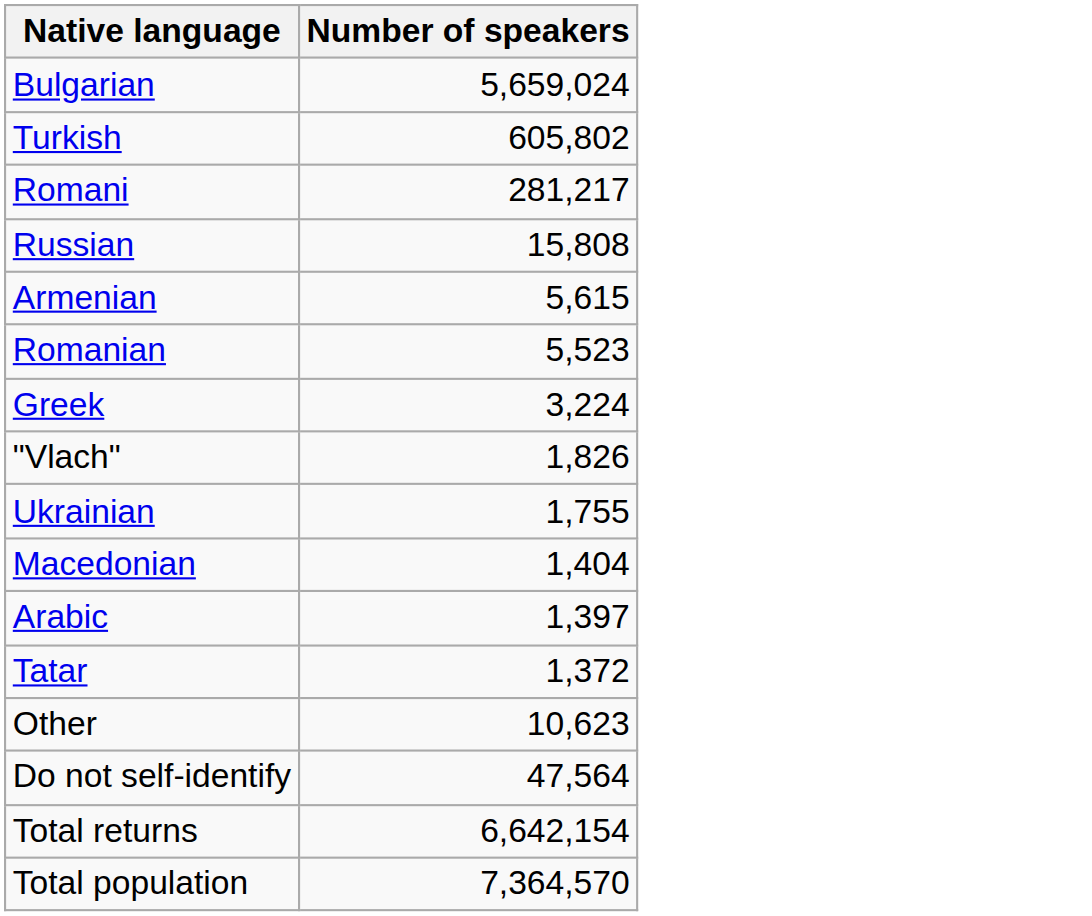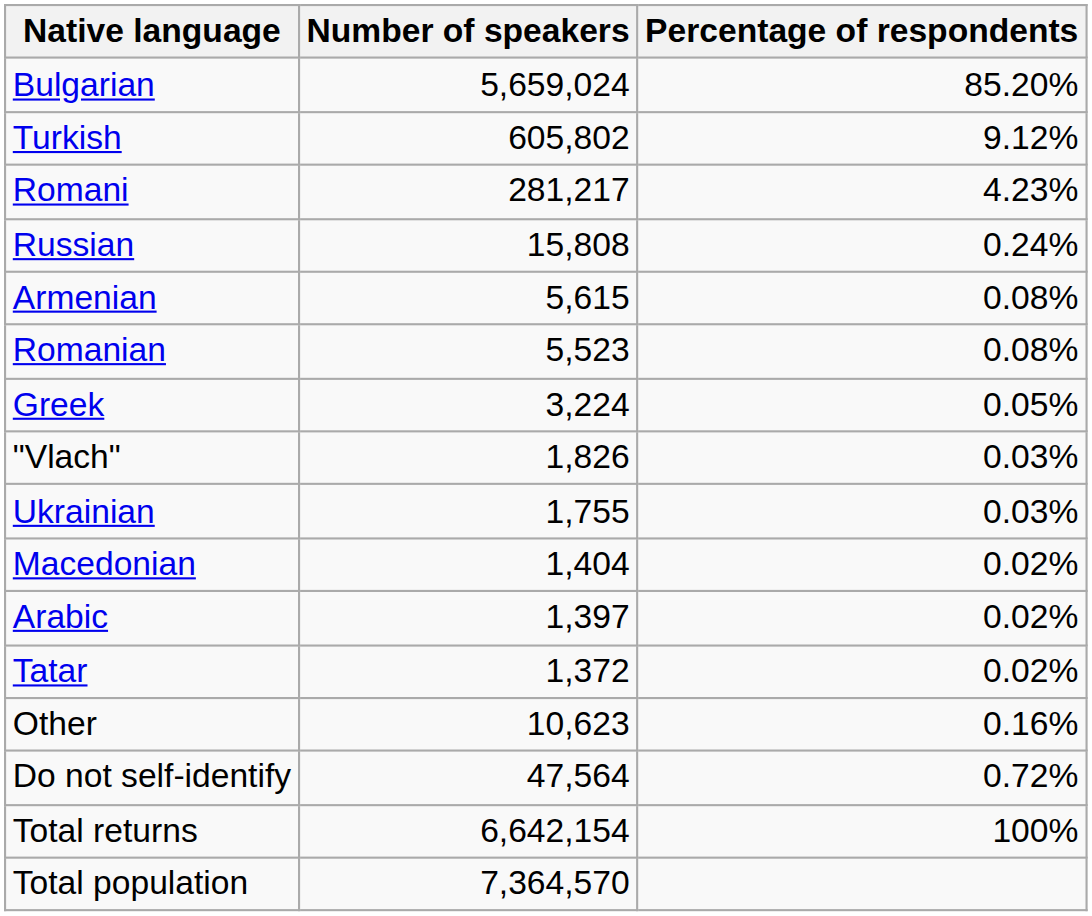+ column: Percentage of respondents | 85.20% | 9.12% | 4.23% | 0.24% | 0.08% | 0.08% | 0.05% | 0.03% | 0.03% | 0.02% | 0.02% | 0.02% | 0.16% | 0.72% | 100%
